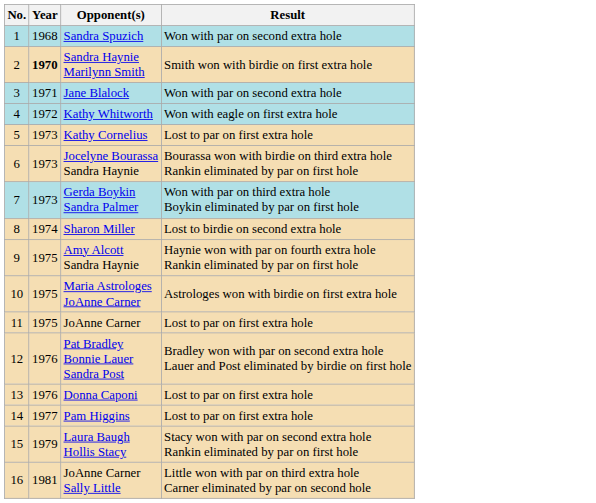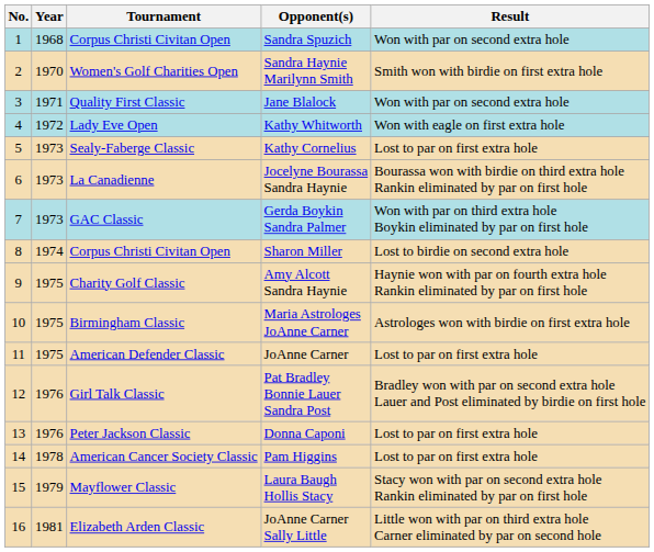+ column: Tournament | Corpus Christi Civitan Open | Women's Golf Charities Open | Quality First Classic | Lady Eve Open | Sealy-Faberge Classic | La Canadienne | GAC Classic | Corpus Christi Civitan Open | Charity Golf Classic | Birmingham Classic | American Defender Classic | Girl Talk Classic | Peter Jackson Classic | American Cancer Society Classic | Mayflower Classic | Elizabeth Arden Classic
Sandra Haynie Marilynn Smith | Year: bold -> normal
Pam Higgins | Year: 1977 -> 1978
